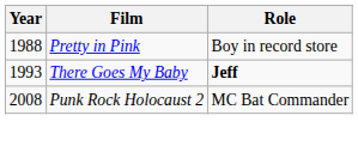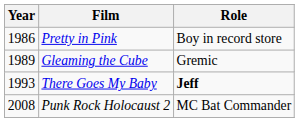Pretty in Pink | Year: 1988 -> 1986
+ row: 1989 | Gleaming the Cube | Gremic
